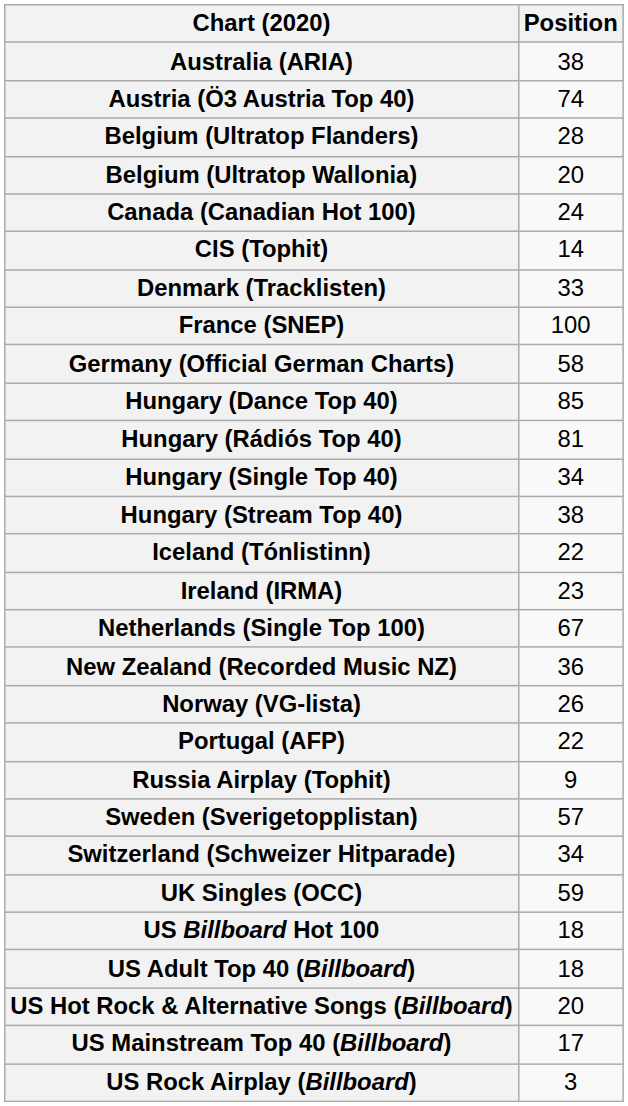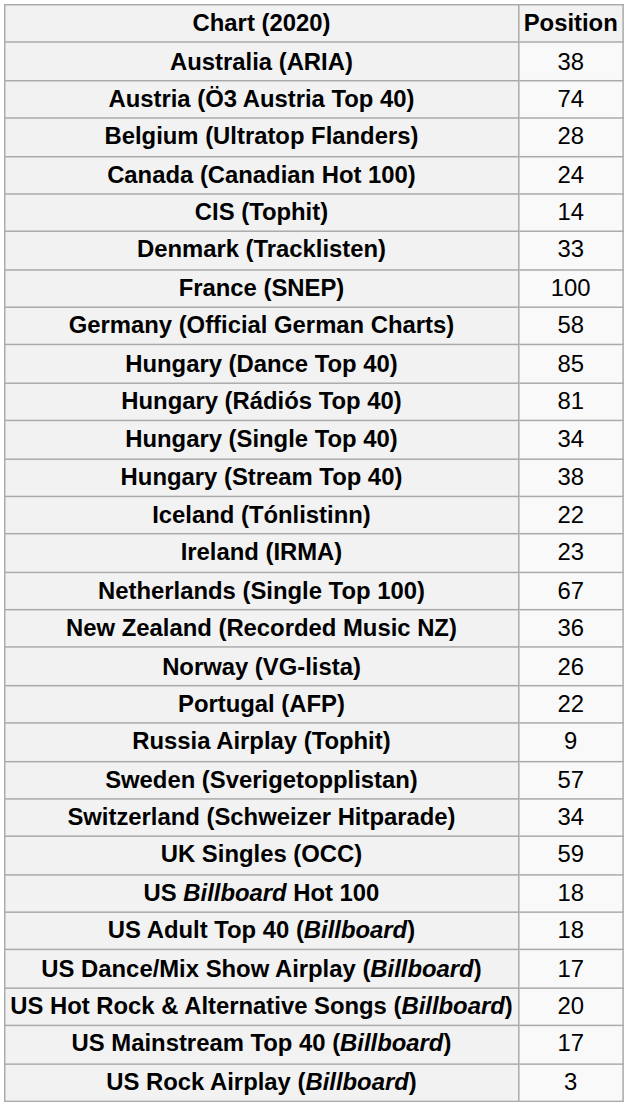- row: Belgium (Ultratop Wallonia) | 20
+ row: US Dance/Mix Show Airplay (Billboard) | 17
